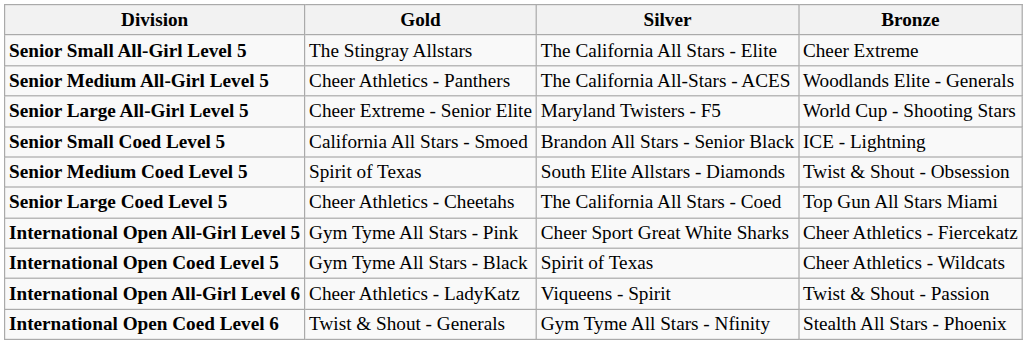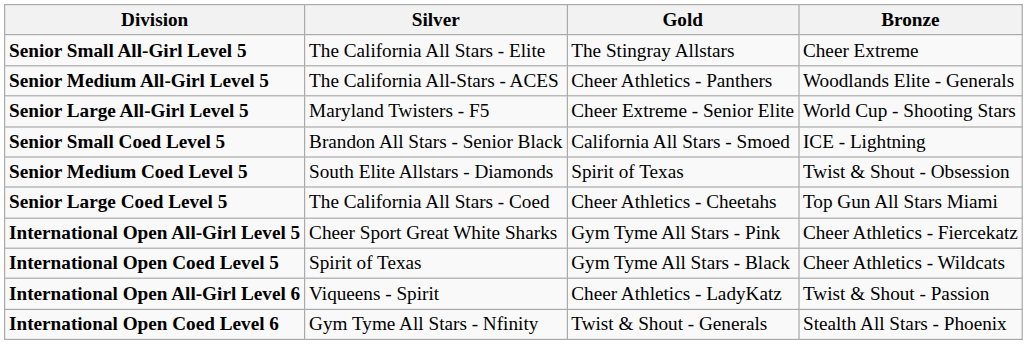columns swapped: Gold <-> Silver
